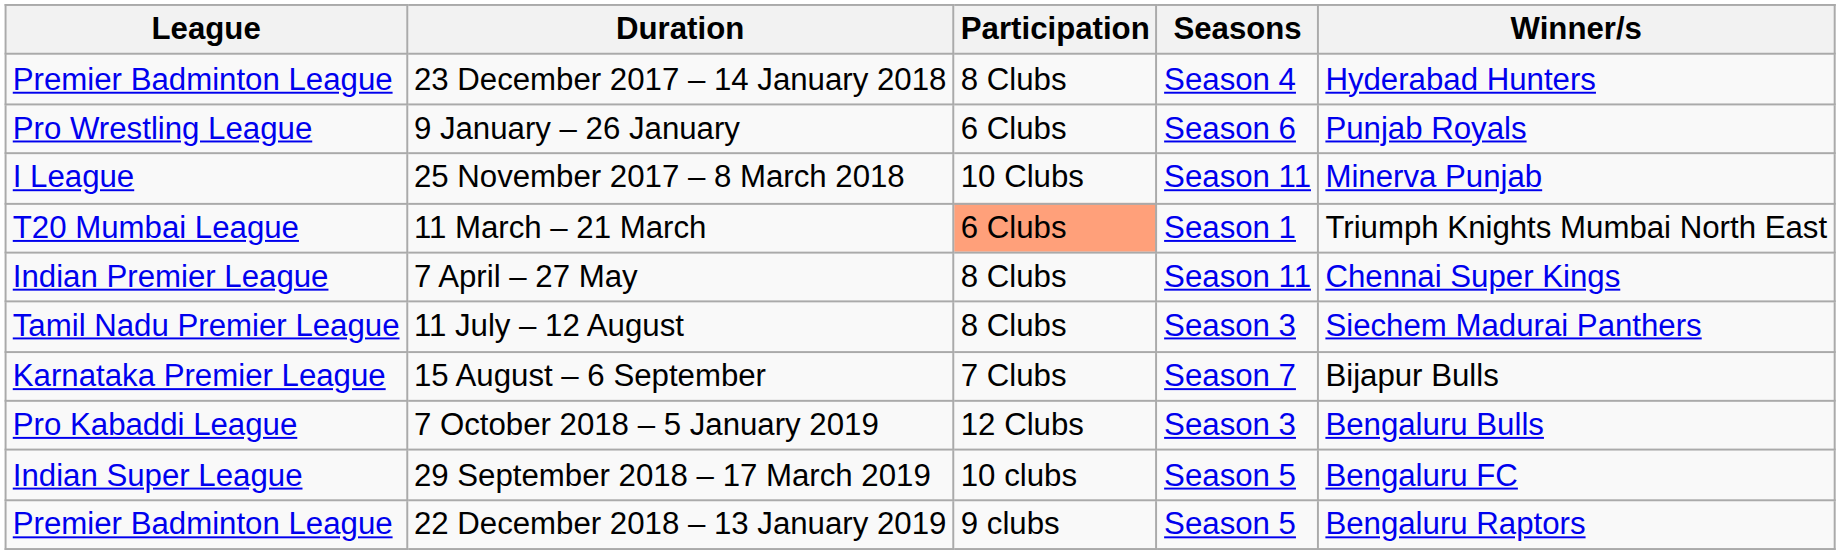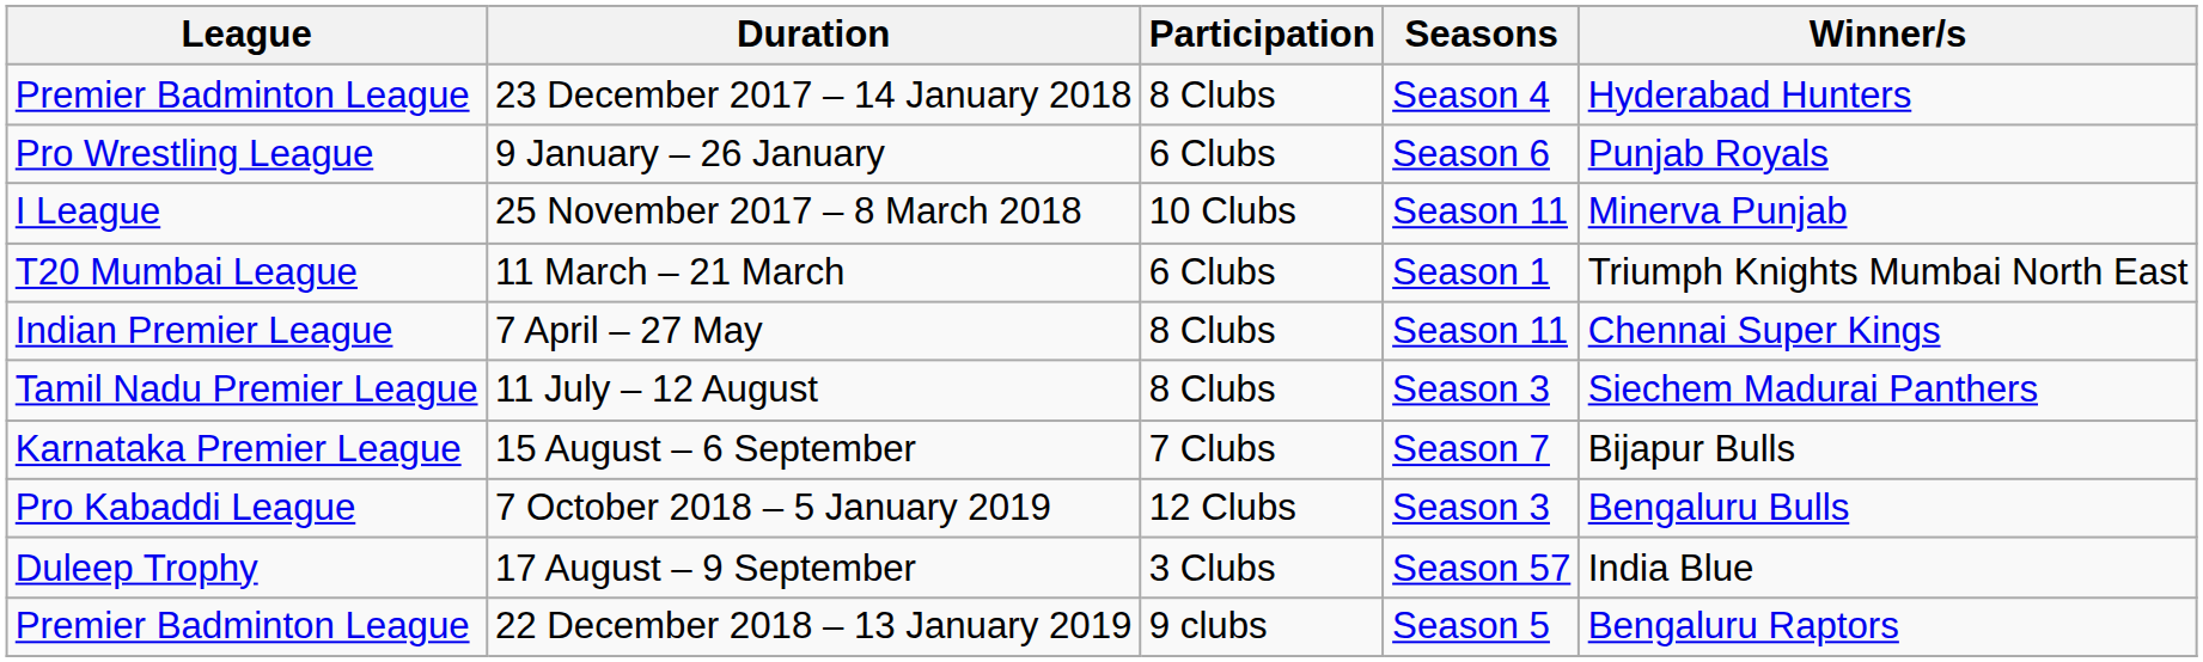11 March – 21 March | Participation: lightsalmon background -> no background
+ row: Duleep Trophy | 17 August – 9 September | 3 Clubs | Season 57 | India Blue
- row: Indian Super League | 29 September 2018 – 17 March 2019 | 10 clubs | Season 5 | Bengaluru FC
